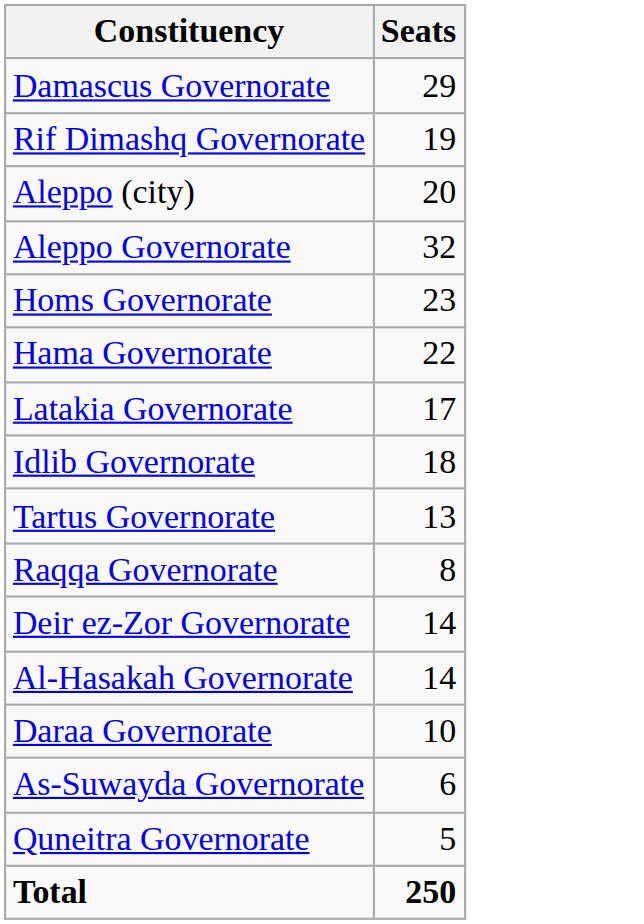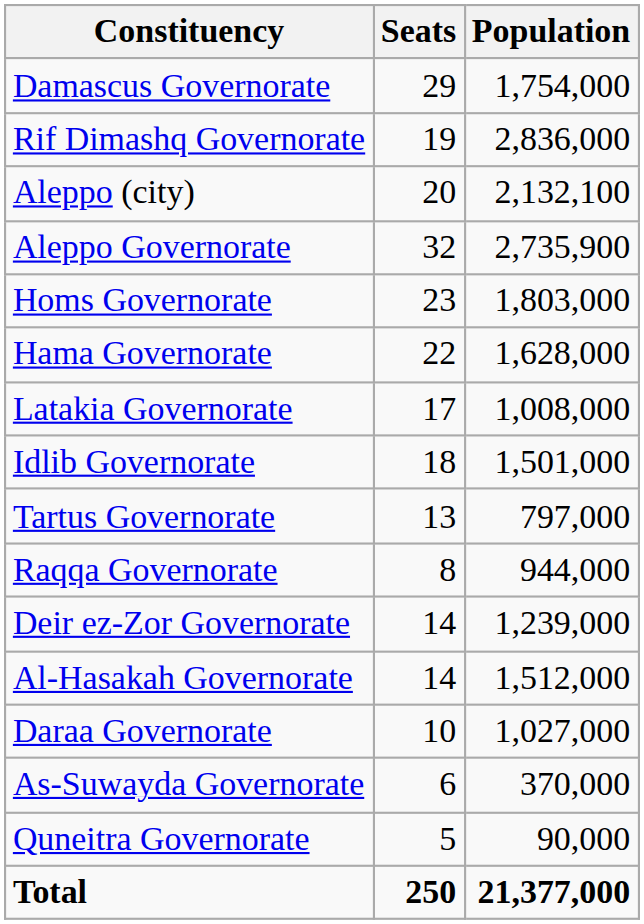+ column: Population | 1,754,000 | 2,836,000 | 2,132,100 | 2,735,900 | 1,803,000 | 1,628,000 | 1,008,000 | 1,501,000 | 797,000 | 944,000 | 1,239,000 | 1,512,000 | 1,027,000 | 370,000 | 90,000 | 21,377,000
